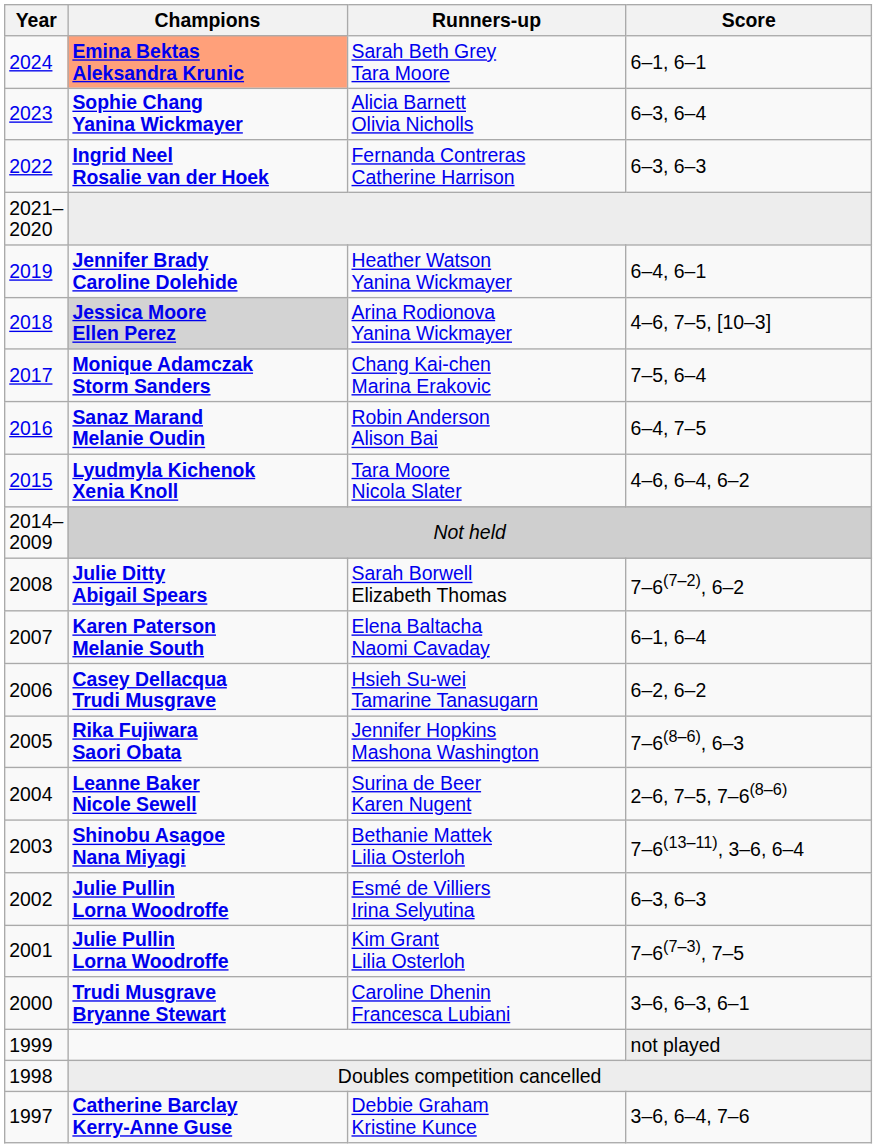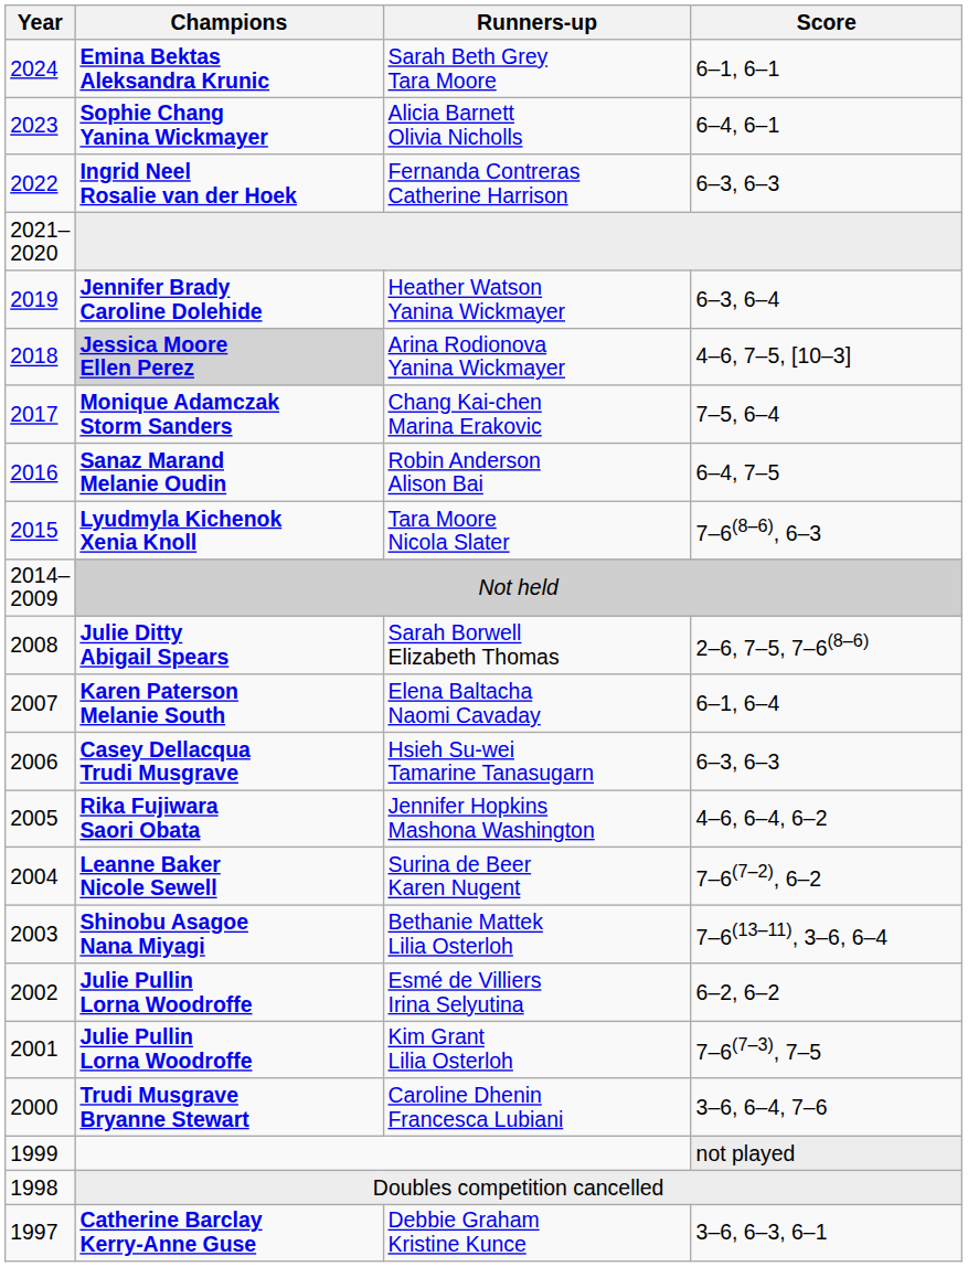Sarah Beth Grey Tara Moore | Champions: lightsalmon background -> no background
Alicia Barnett Olivia Nicholls | Score: 6–3, 6–4 -> 6–4, 6–1
Heather Watson Yanina Wickmayer | Score: 6–4, 6–1 -> 6–3, 6–4
Tara Moore Nicola Slater | Score: 4–6, 6–4, 6–2 -> 7–6(8–6), 6–3
Sarah Borwell Elizabeth Thomas | Score: 7–6(7–2), 6–2 -> 2–6, 7–5, 7–6(8–6)
Hsieh Su-wei Tamarine Tanasugarn | Score: 6–2, 6–2 -> 6–3, 6–3
Jennifer Hopkins Mashona Washington | Score: 7–6(8–6), 6–3 -> 4–6, 6–4, 6–2
Surina de Beer Karen Nugent | Score: 2–6, 7–5, 7–6(8–6) -> 7–6(7–2), 6–2
Esmé de Villiers Irina Selyutina | Score: 6–3, 6–3 -> 6–2, 6–2
Caroline Dhenin Francesca Lubiani | Score: 3–6, 6–3, 6–1 -> 3–6, 6–4, 7–6
Debbie Graham Kristine Kunce | Score: 3–6, 6–4, 7–6 -> 3–6, 6–3, 6–1
